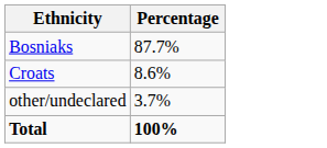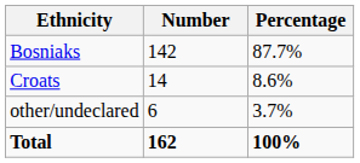+ column: Number | 142 | 14 | 6 | 162
